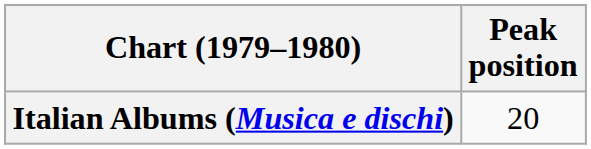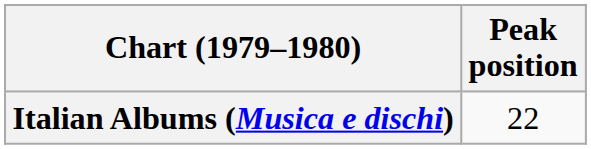Italian Albums (Musica e dischi) | Peak position: 20 -> 22
